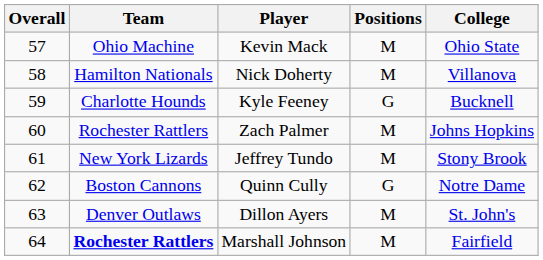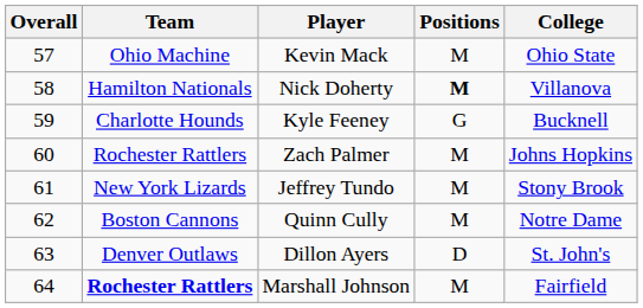Nick Doherty | Positions: normal -> bold
Quinn Cully | Positions: G -> M
Dillon Ayers | Positions: M -> D
